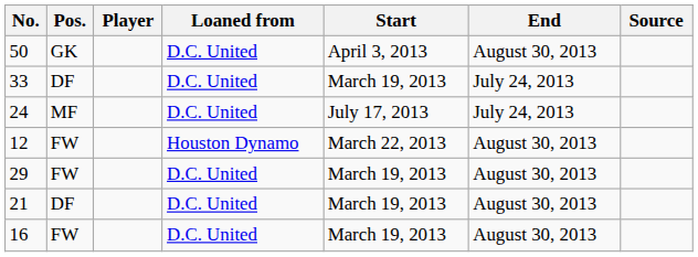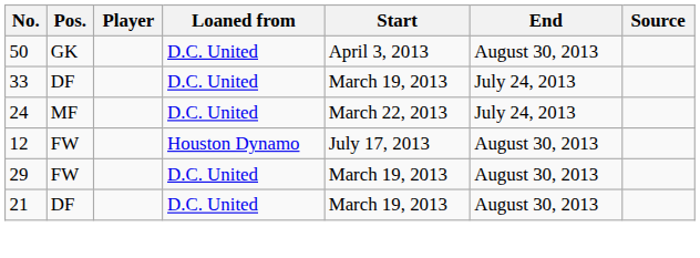24 | Start: July 17, 2013 -> March 22, 2013
12 | Start: March 22, 2013 -> July 17, 2013
- row: 16 | FW | D.C. United | March 19, 2013 | August 30, 2013
